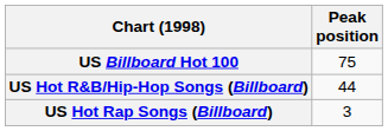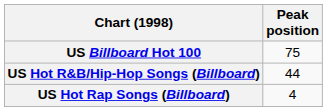US Hot Rap Songs (Billboard) | Peak position: 3 -> 4
